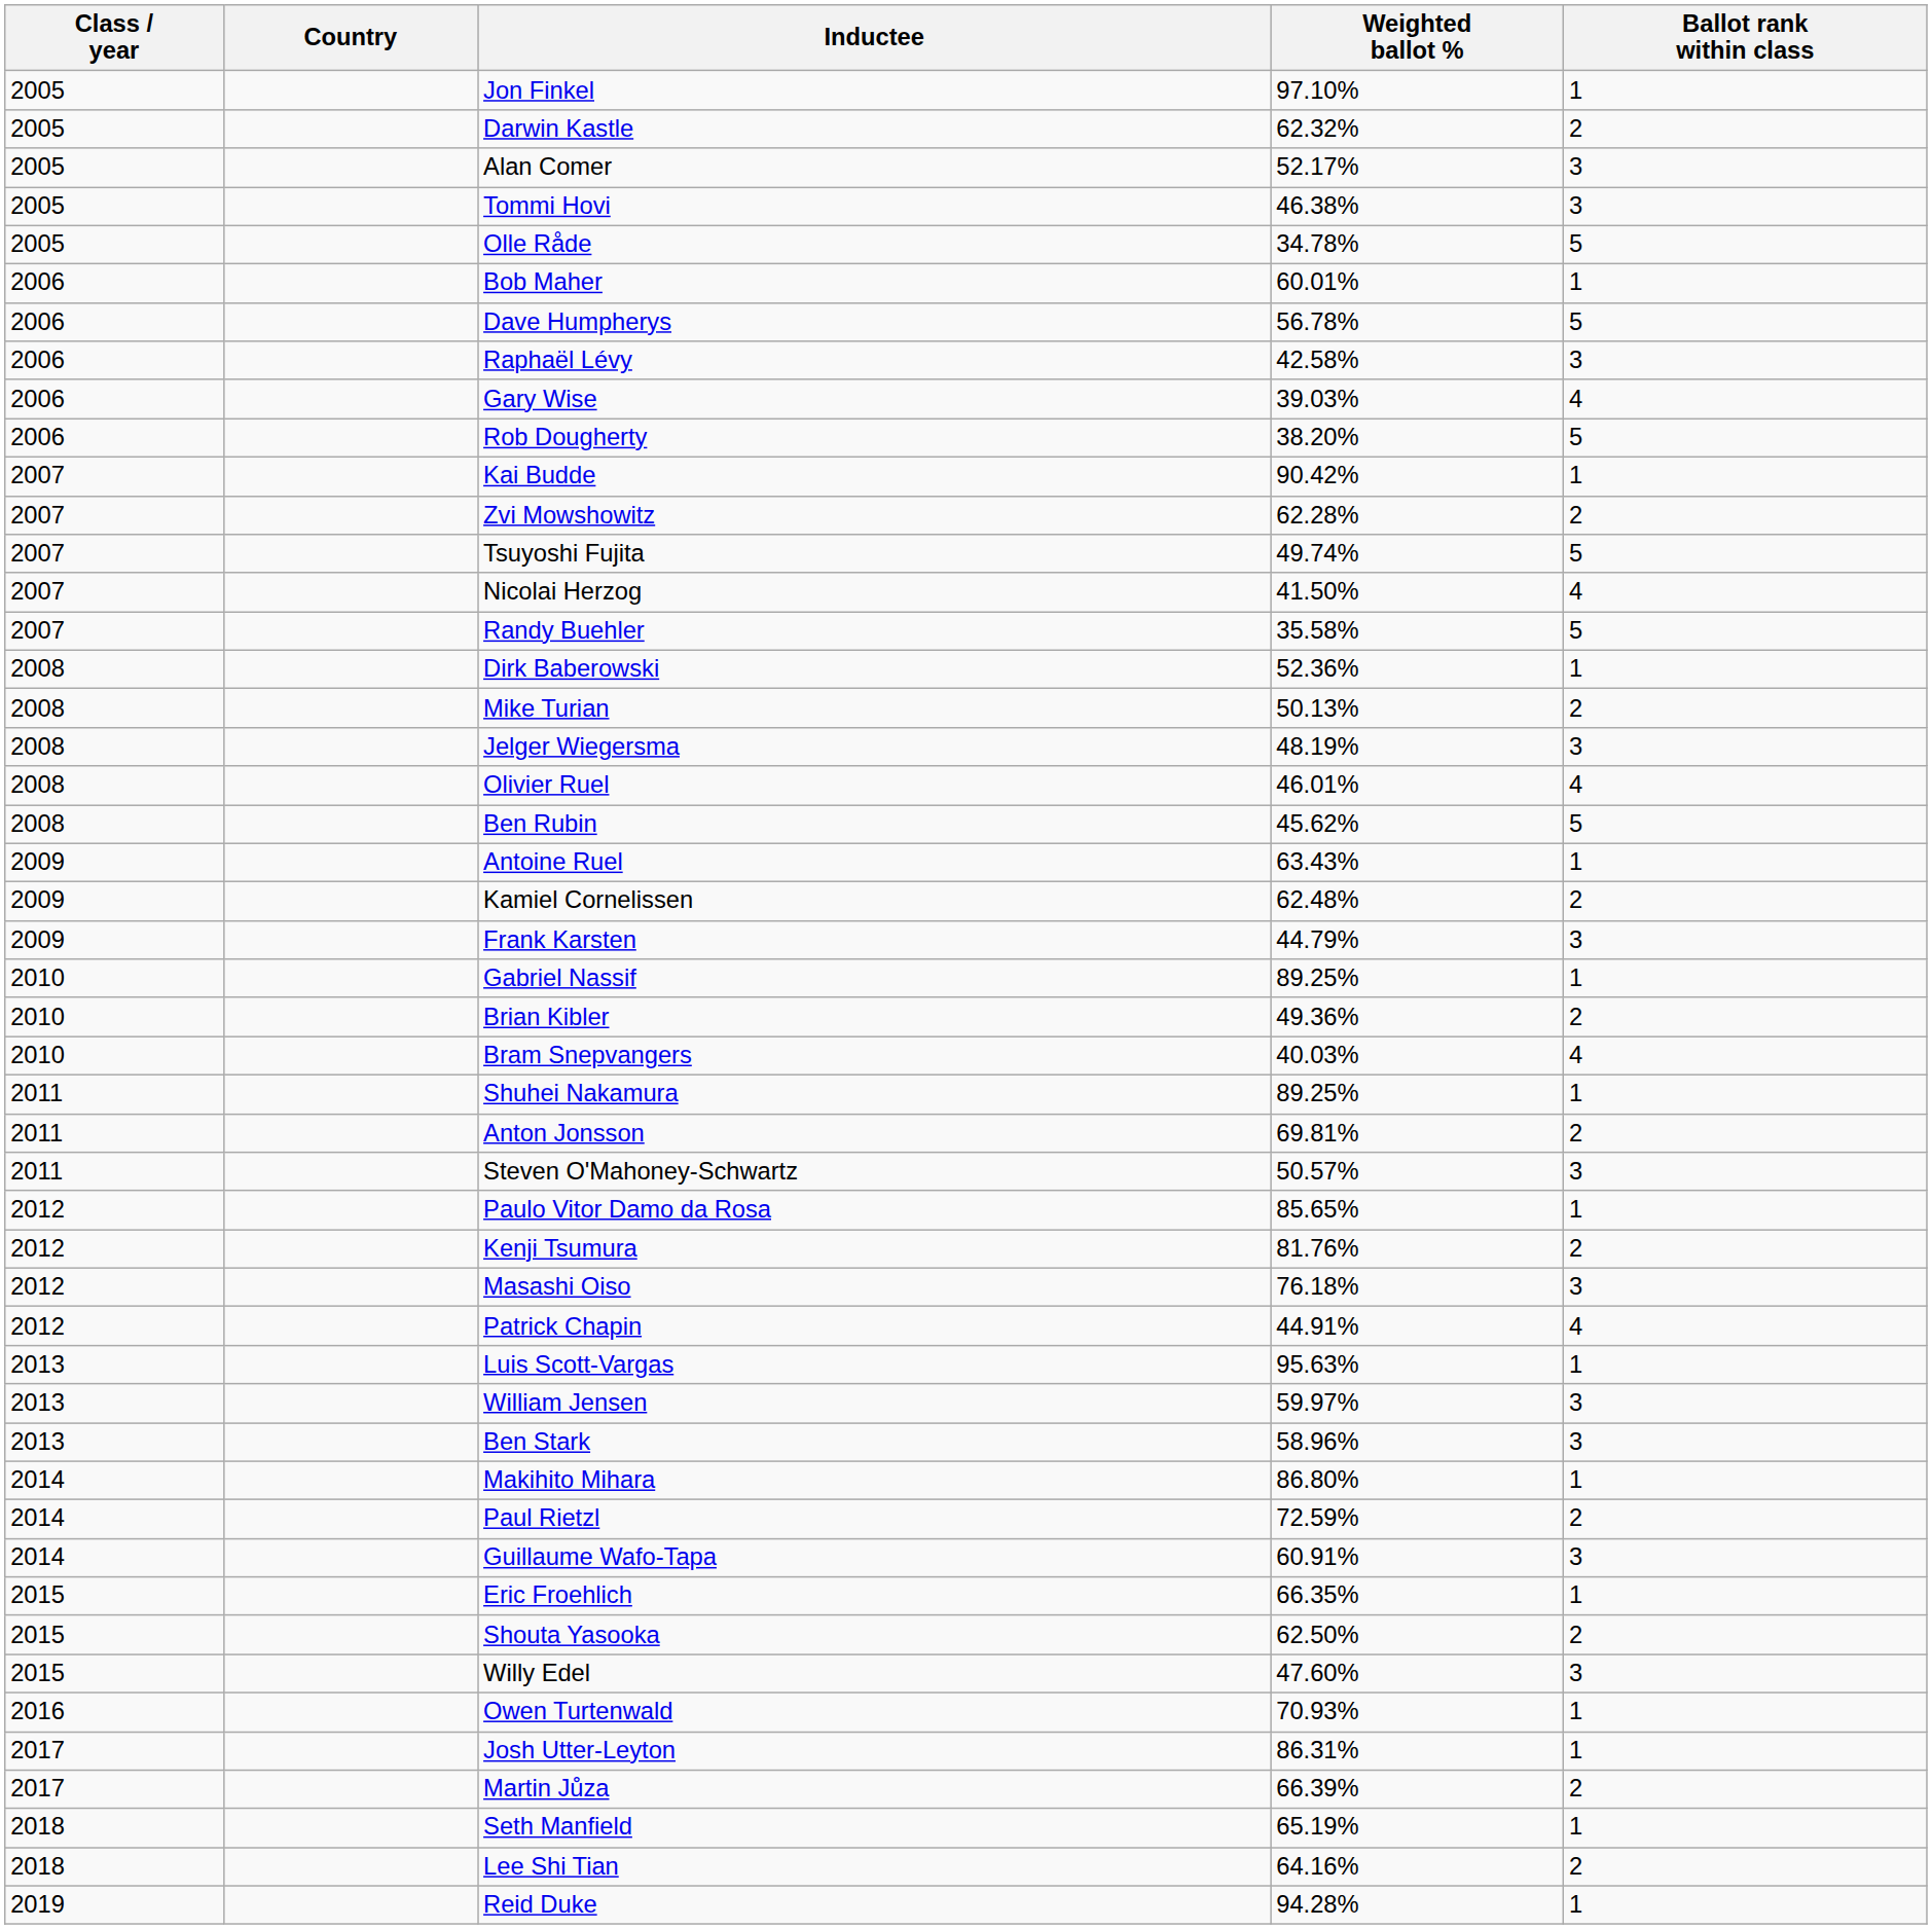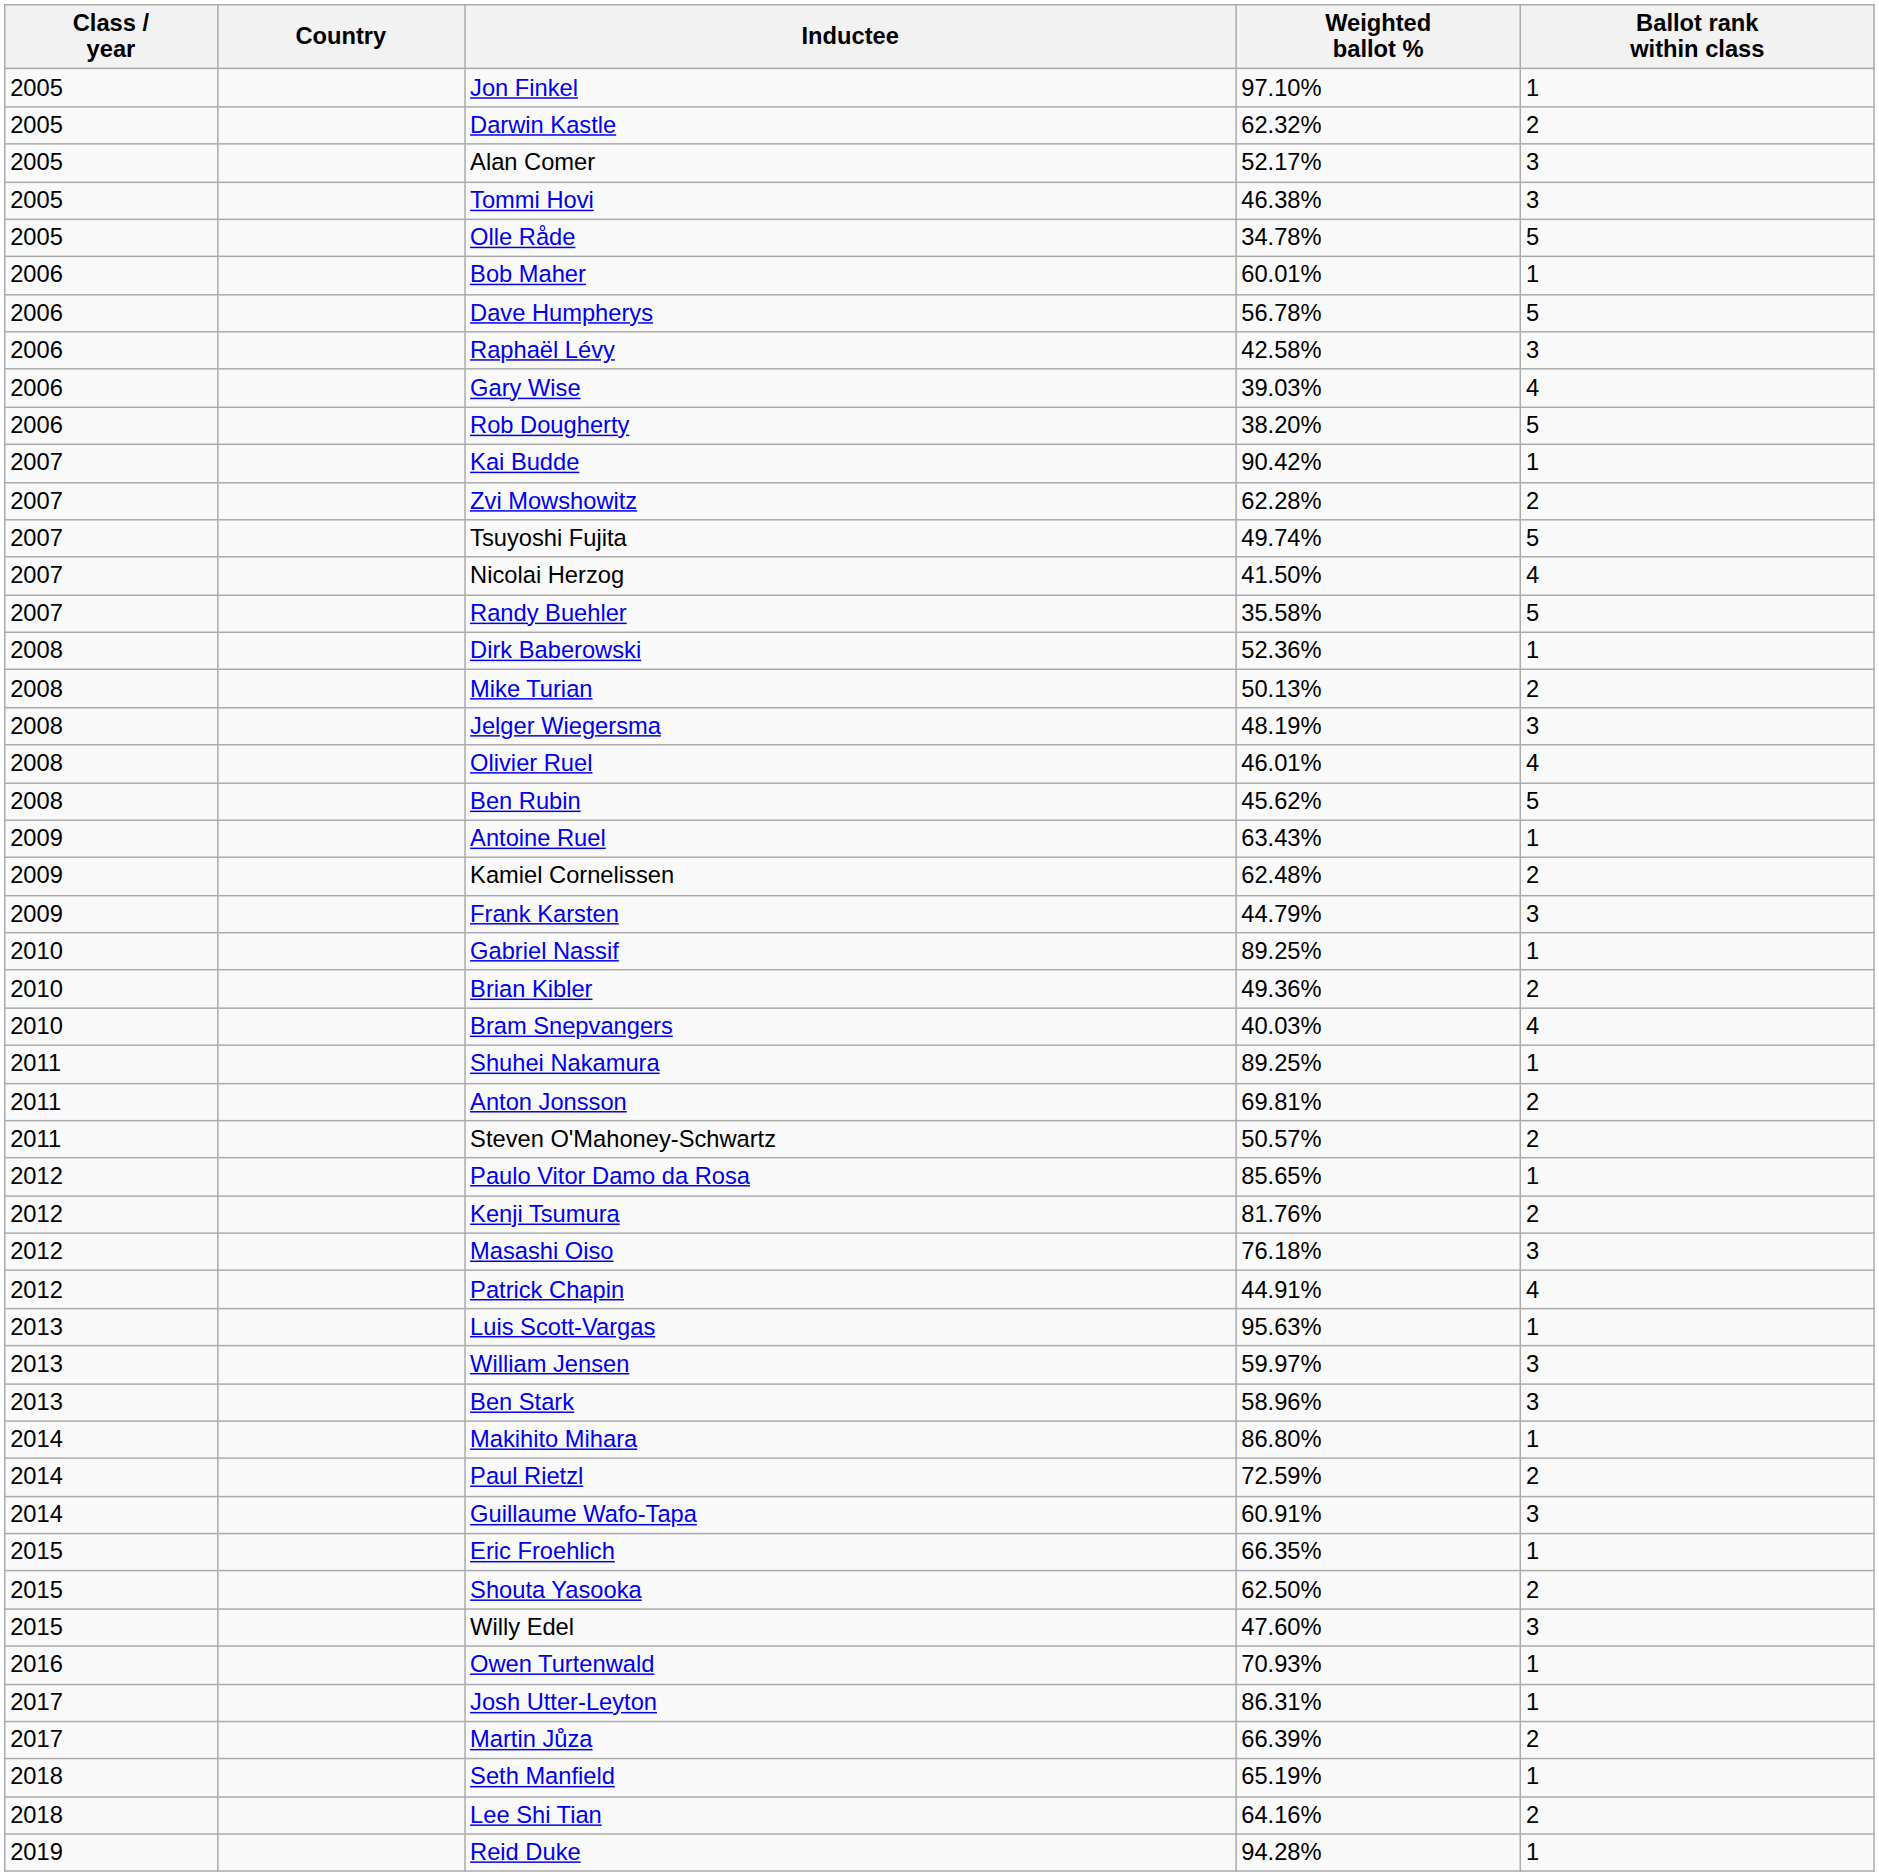Steven O'Mahoney-Schwartz | Ballot rank within class: 3 -> 2
